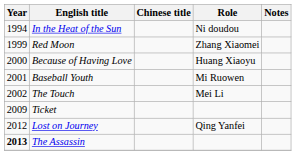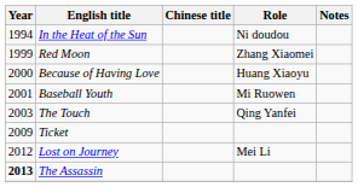The Touch | Year: 2002 -> 2003
The Touch | Role: Mei Li -> Qing Yanfei
Lost on Journey | Role: Qing Yanfei -> Mei Li
